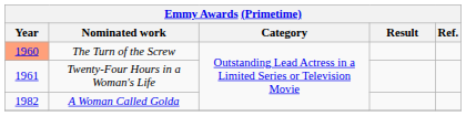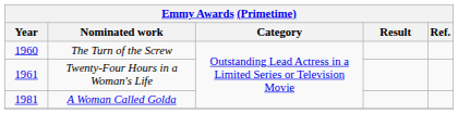The Turn of the Screw | Year: lightsalmon background -> no background
A Woman Called Golda | Year: 1982 -> 1981
